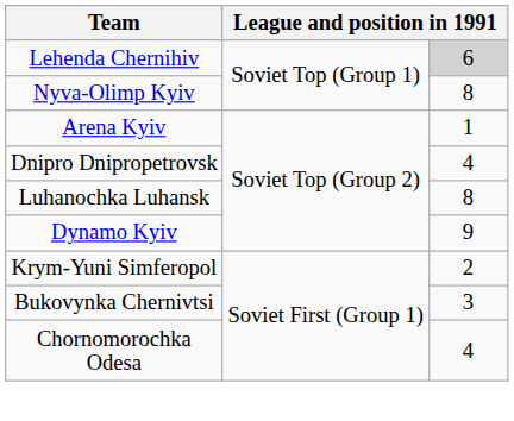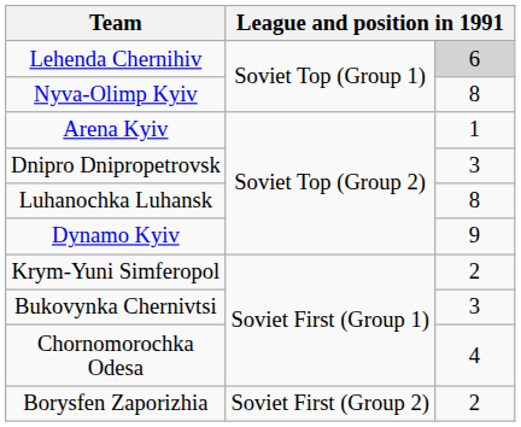Dnipro Dnipropetrovsk | column 3: 4 -> 3
+ row: Borysfen Zaporizhia | Soviet First (Group 2) | 2
